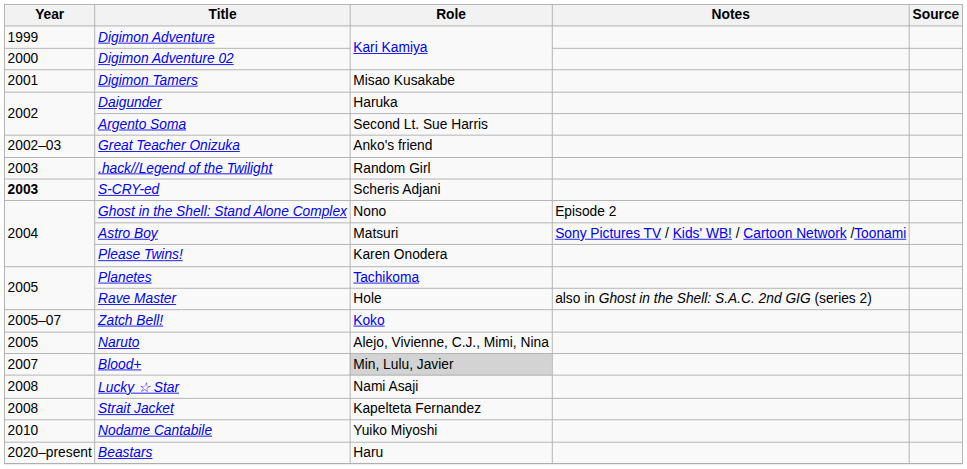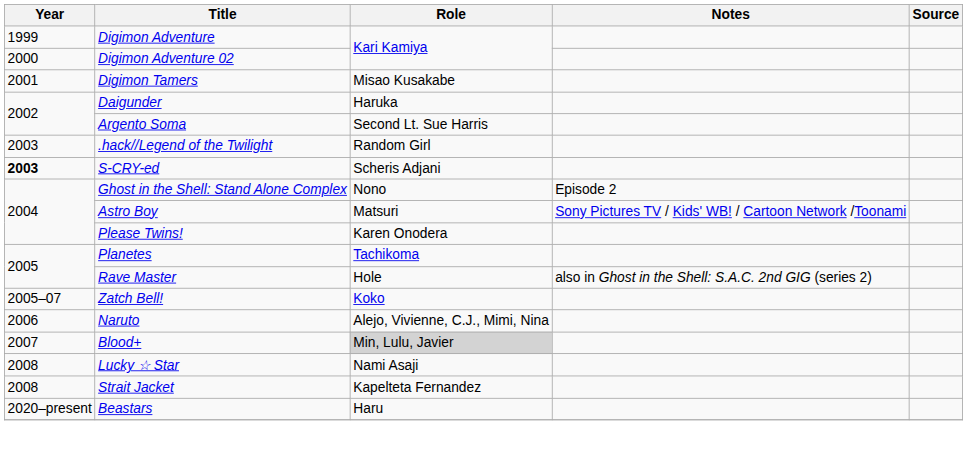- row: 2002–03 | Great Teacher Onizuka | Anko's friend
Naruto | Year: 2005 -> 2006
- row: 2010 | Nodame Cantabile | Yuiko Miyoshi
